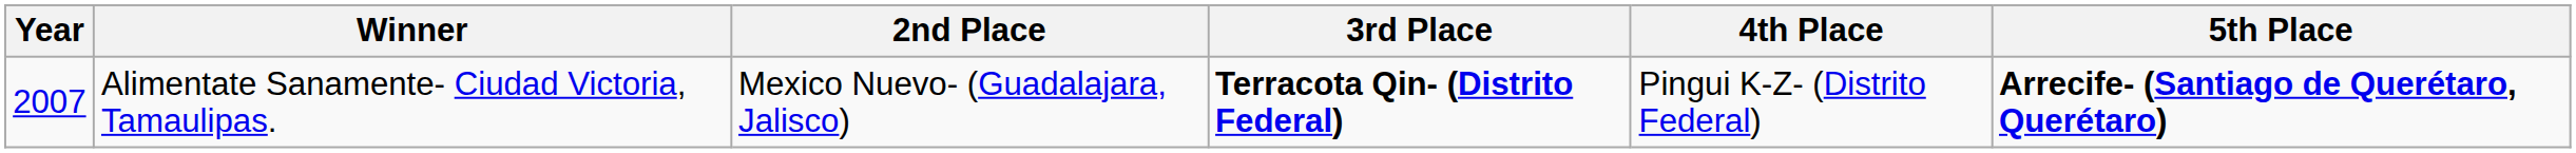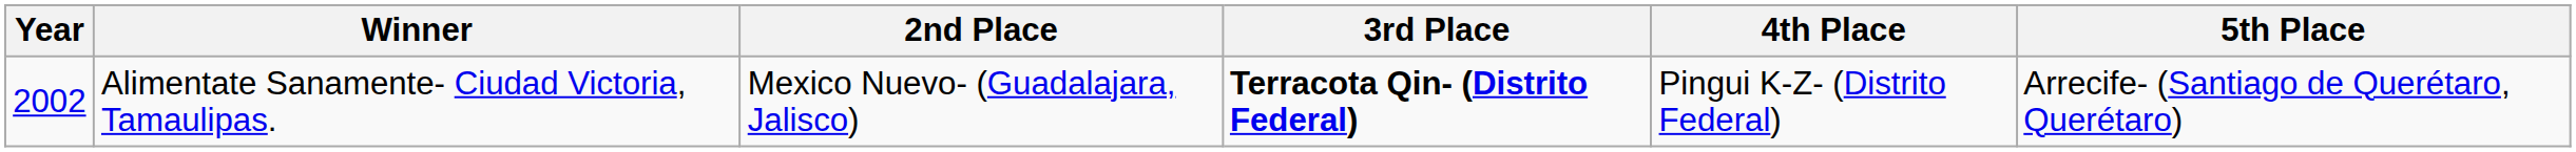Alimentate Sanamente- Ciudad Victoria, Tamaulipas. | Year: 2007 -> 2002
Alimentate Sanamente- Ciudad Victoria, Tamaulipas. | 5th Place: bold -> normal
